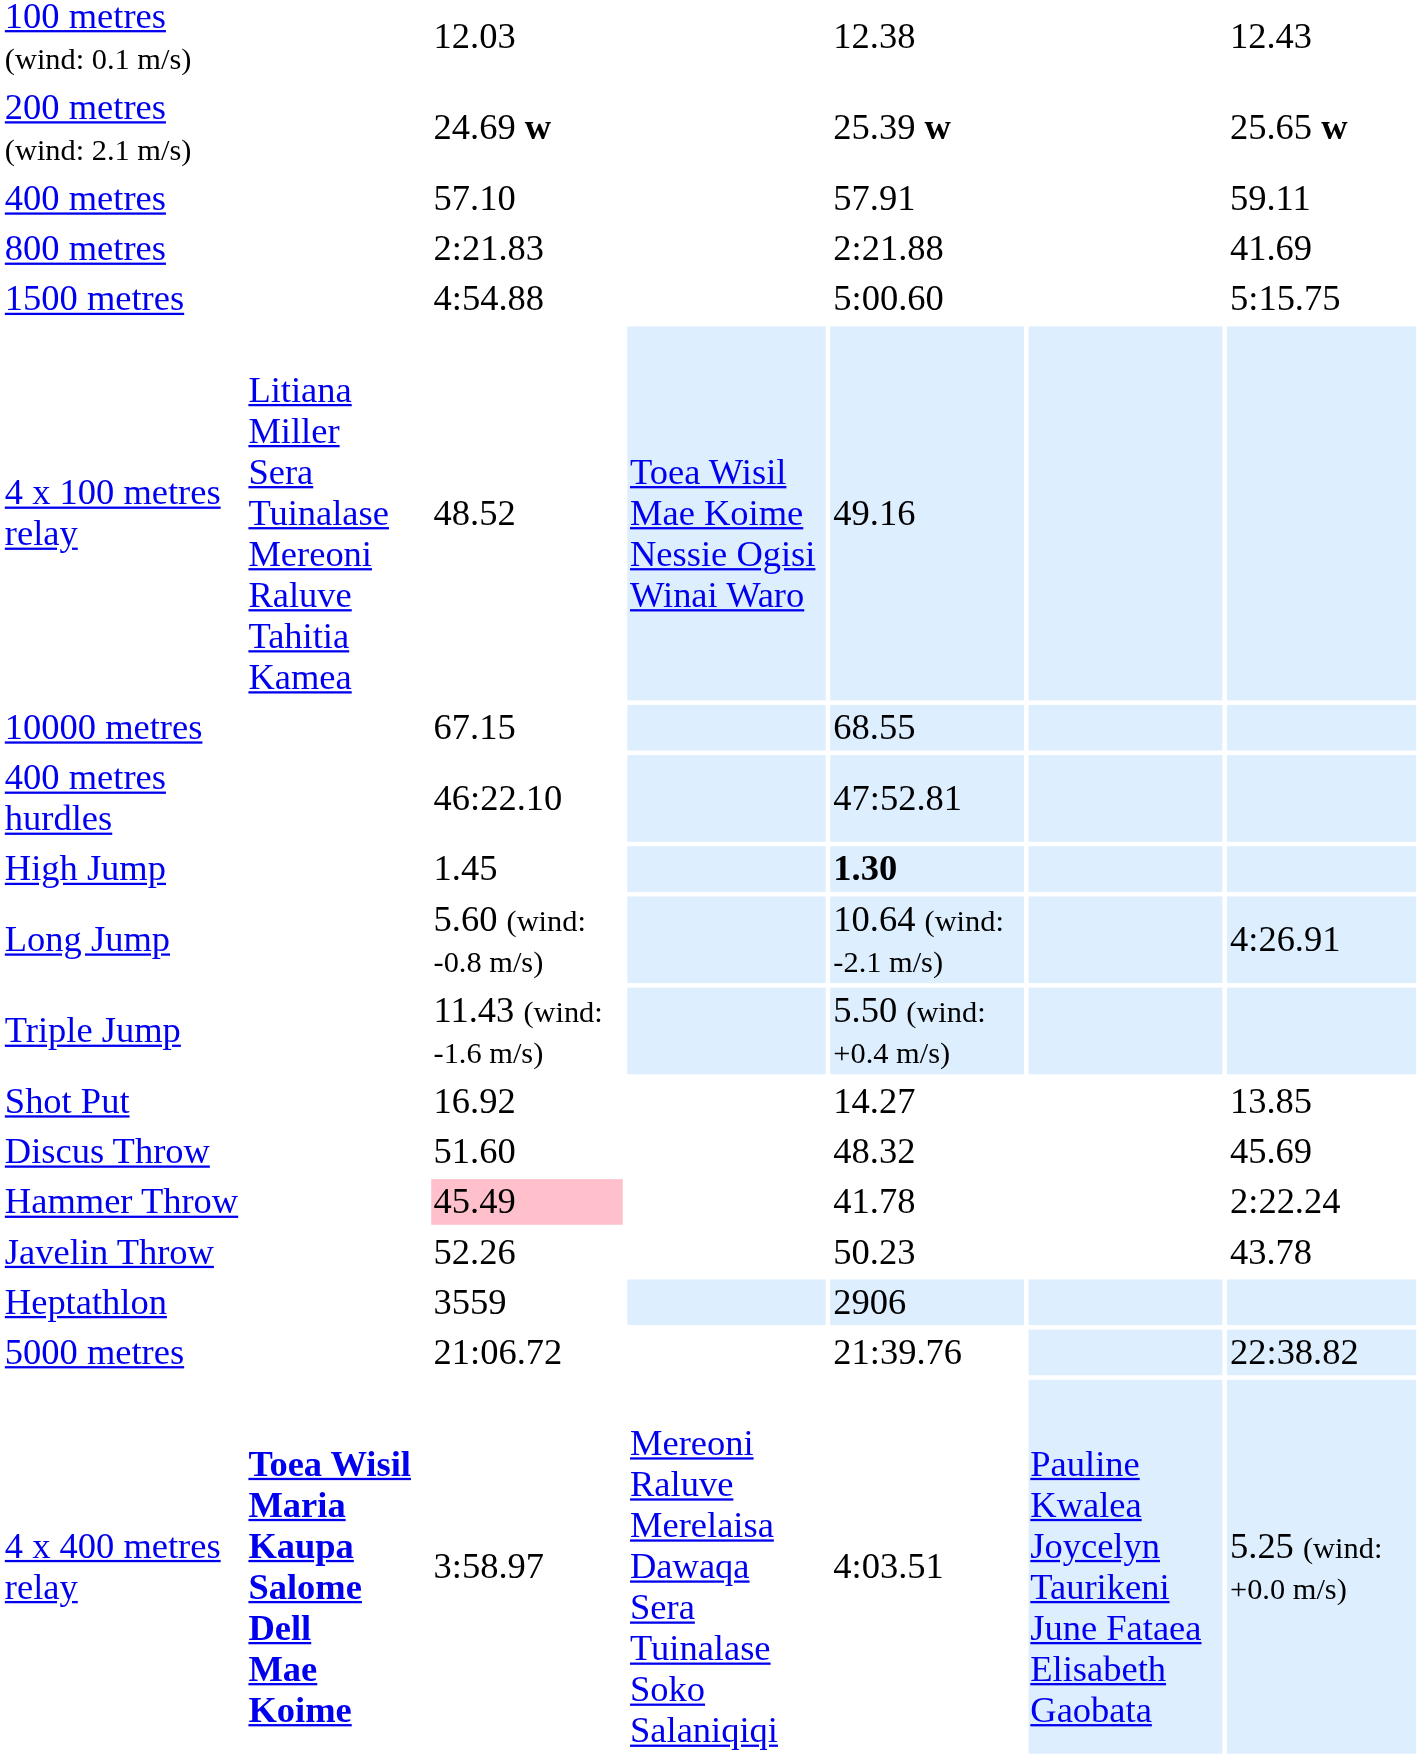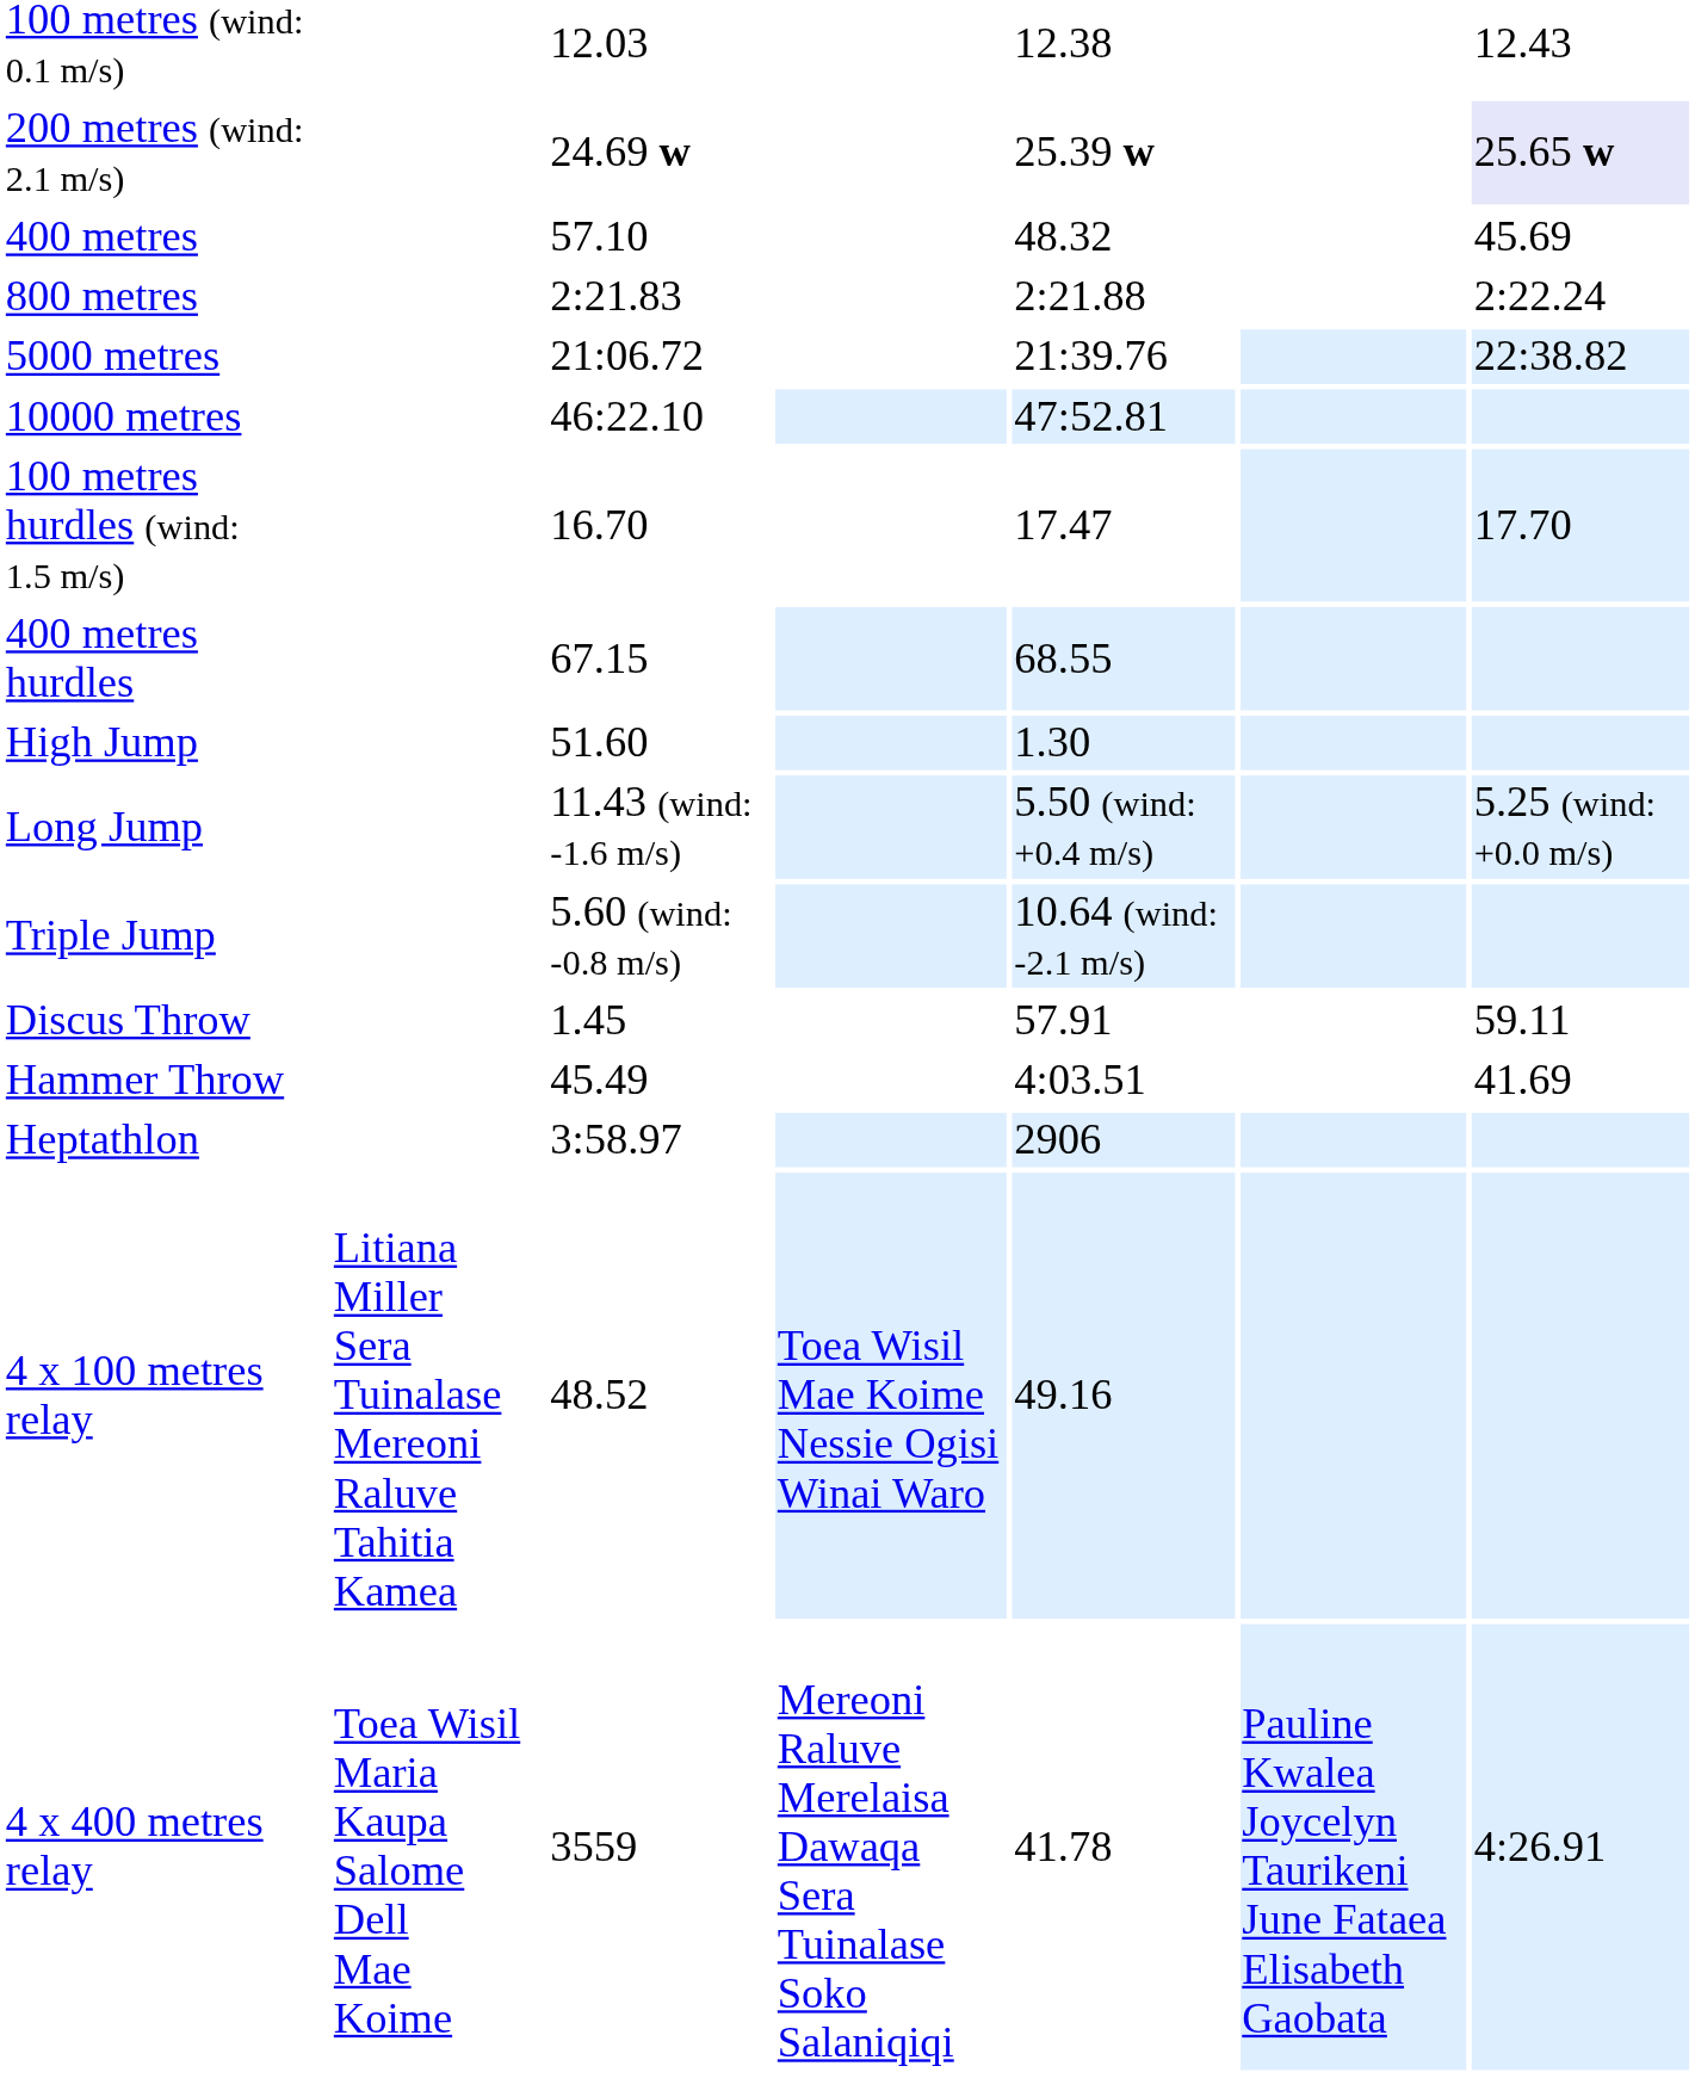200 metres (wind: 2.1 m/s) | column 7: no background -> lavender background
400 metres | column 5: 57.91 -> 48.32
400 metres | column 7: 59.11 -> 45.69
800 metres | column 7: 41.69 -> 2:22.24
- row: 1500 metres | 4:54.88 | 5:00.60 | 5:15.75
rows swapped: 5000 metres <-> 4 x 100 metres relay
10000 metres | column 3: 67.15 -> 46:22.10
10000 metres | column 5: 68.55 -> 47:52.81
+ row: 100 metres hurdles (wind: 1.5 m/s) | 16.70 | 17.47 | 17.70
400 metres hurdles | column 3: 46:22.10 -> 67.15
400 metres hurdles | column 5: 47:52.81 -> 68.55
High Jump | column 3: 1.45 -> 51.60
High Jump | column 5: bold -> normal
Long Jump | column 3: 5.60 (wind: -0.8 m/s) -> 11.43 (wind: -1.6 m/s)
Long Jump | column 5: 10.64 (wind: -2.1 m/s) -> 5.50 (wind: +0.4 m/s)
Long Jump | column 7: 4:26.91 -> 5.25 (wind: +0.0 m/s)
Triple Jump | column 3: 11.43 (wind: -1.6 m/s) -> 5.60 (wind: -0.8 m/s)
Triple Jump | column 5: 5.50 (wind: +0.4 m/s) -> 10.64 (wind: -2.1 m/s)
- row: Shot Put | 16.92 | 14.27 | 13.85
Discus Throw | column 3: 51.60 -> 1.45
Discus Throw | column 5: 48.32 -> 57.91
Discus Throw | column 7: 45.69 -> 59.11
Hammer Throw | column 3: pink background -> no background
Hammer Throw | column 5: 41.78 -> 4:03.51
Hammer Throw | column 7: 2:22.24 -> 41.69
- row: Javelin Throw | 52.26 | 50.23 | 43.78
Heptathlon | column 3: 3559 -> 3:58.97
4 x 400 metres relay | column 2: bold -> normal
4 x 400 metres relay | column 3: 3:58.97 -> 3559
4 x 400 metres relay | column 5: 4:03.51 -> 41.78
4 x 400 metres relay | column 7: 5.25 (wind: +0.0 m/s) -> 4:26.91
